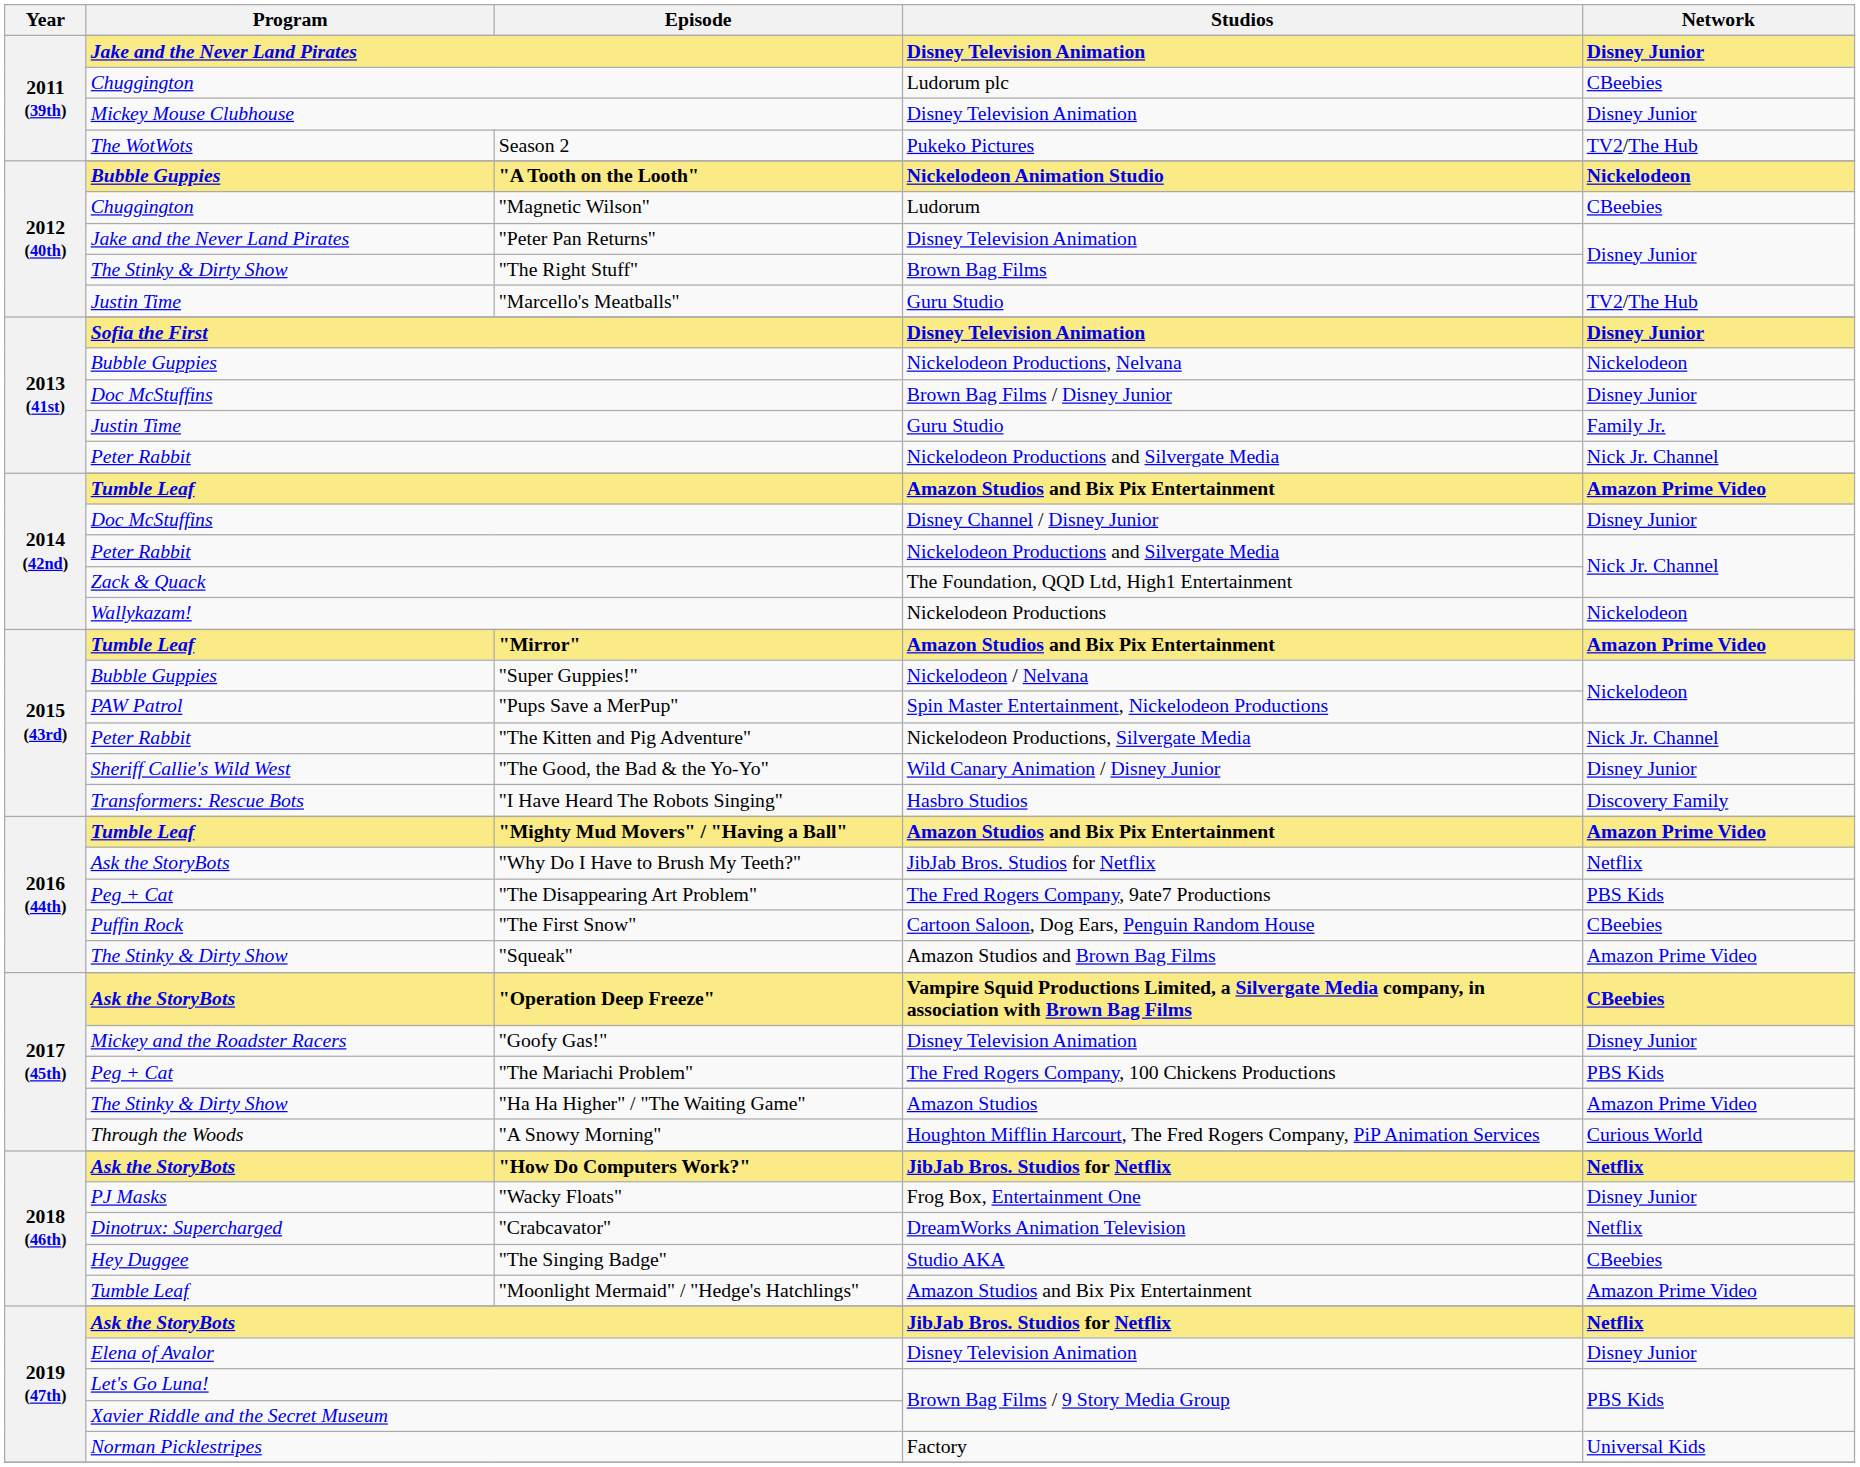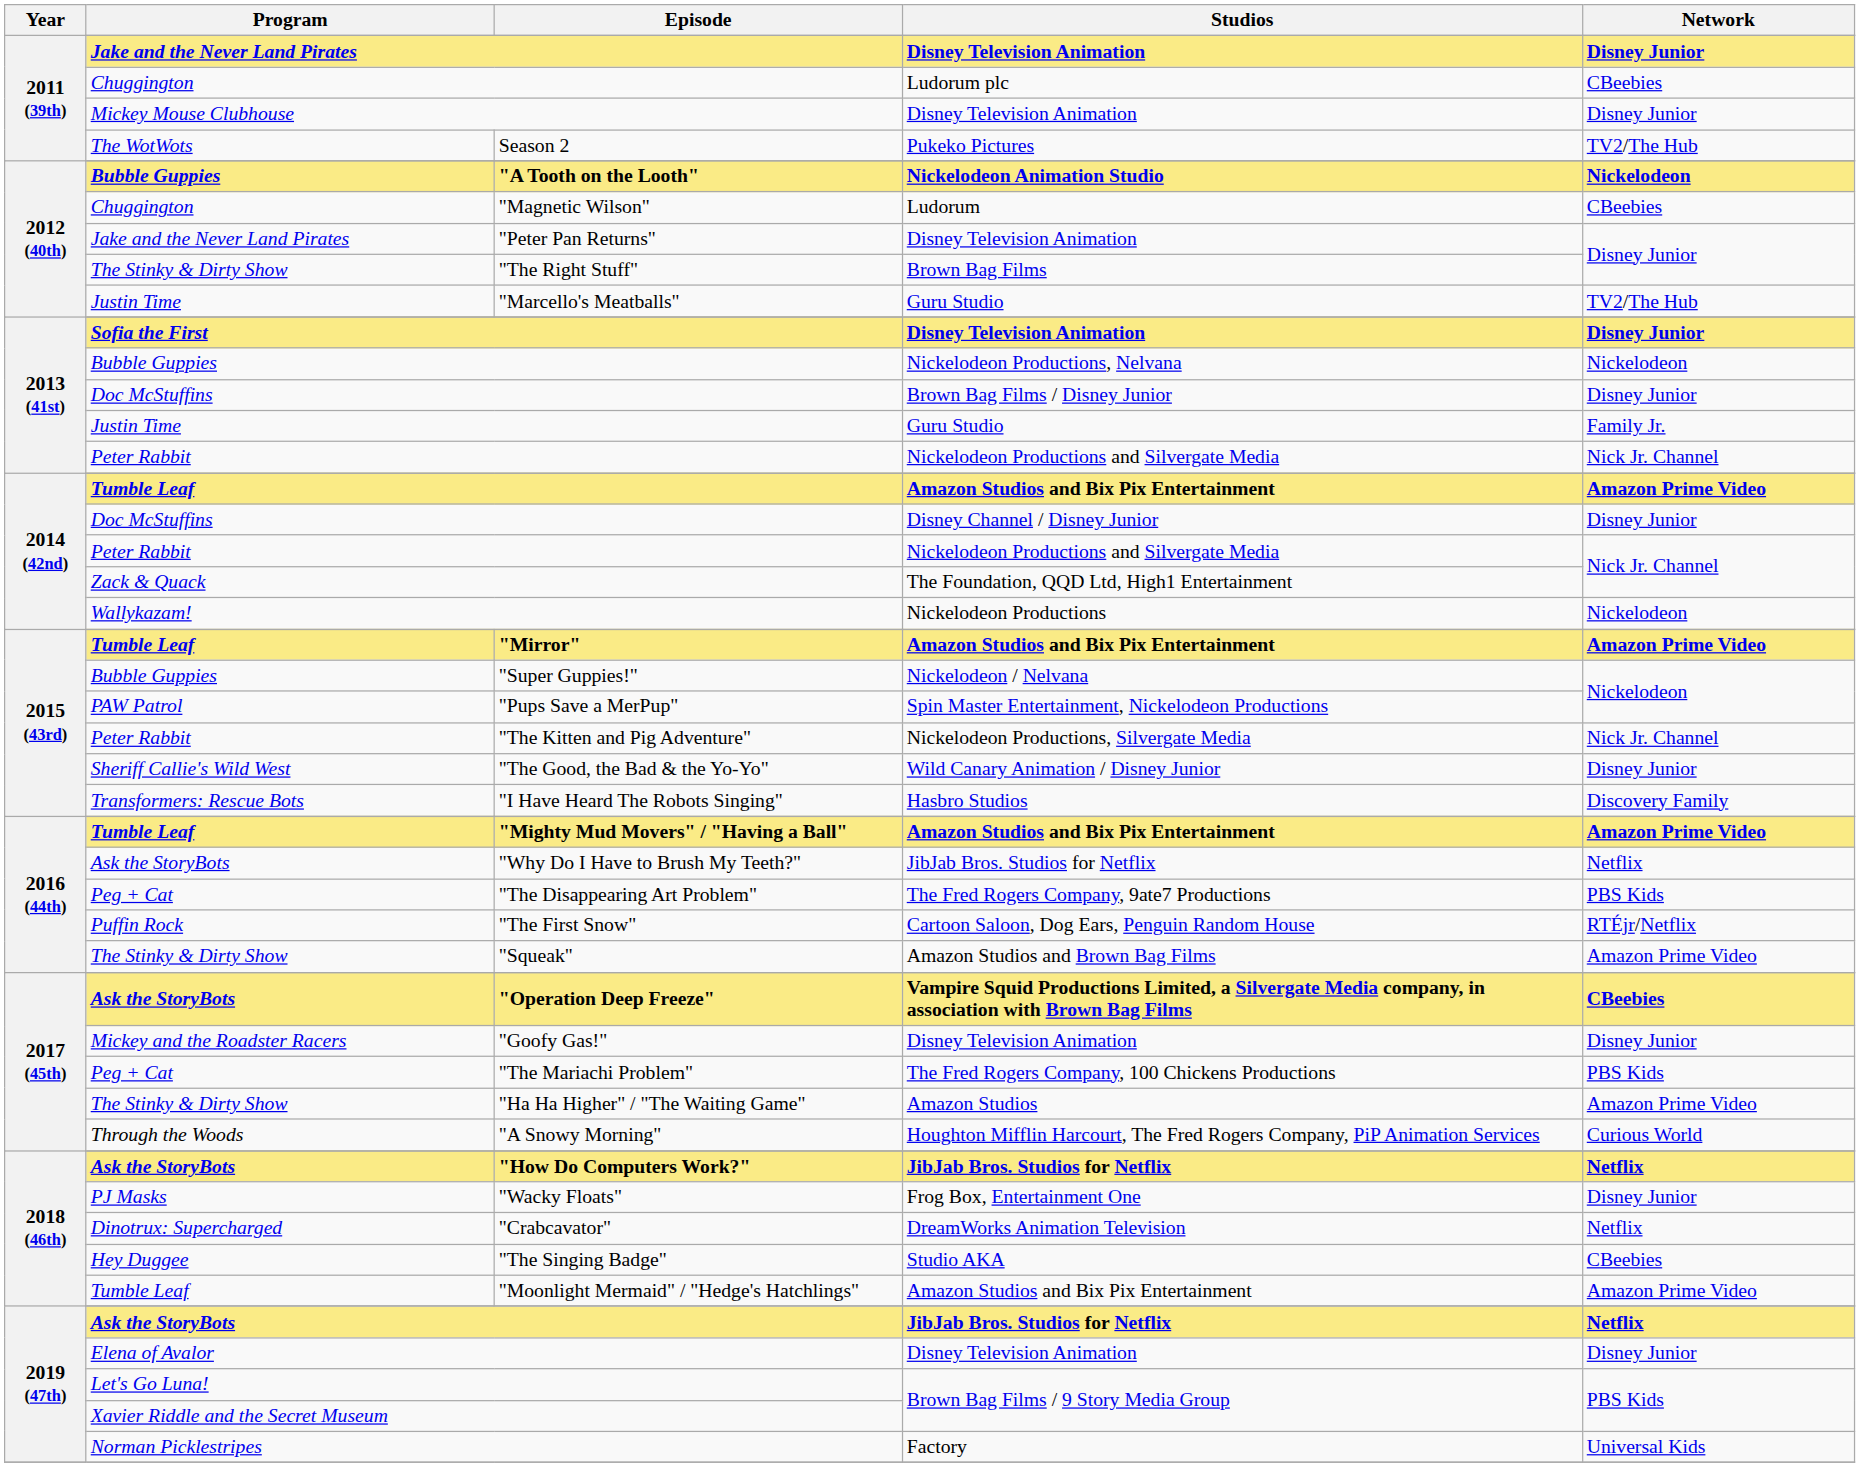"The First Snow" | Network: CBeebies -> RTÉjr/Netflix
